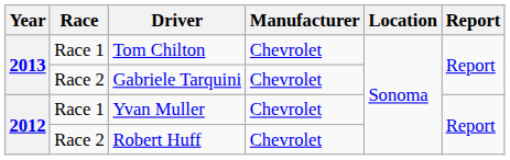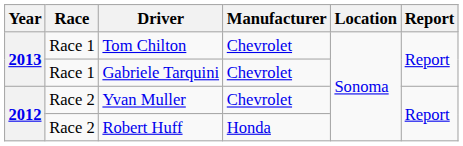Gabriele Tarquini | Race: Race 2 -> Race 1
Yvan Muller | Race: Race 1 -> Race 2
Robert Huff | Manufacturer: Chevrolet -> Honda
